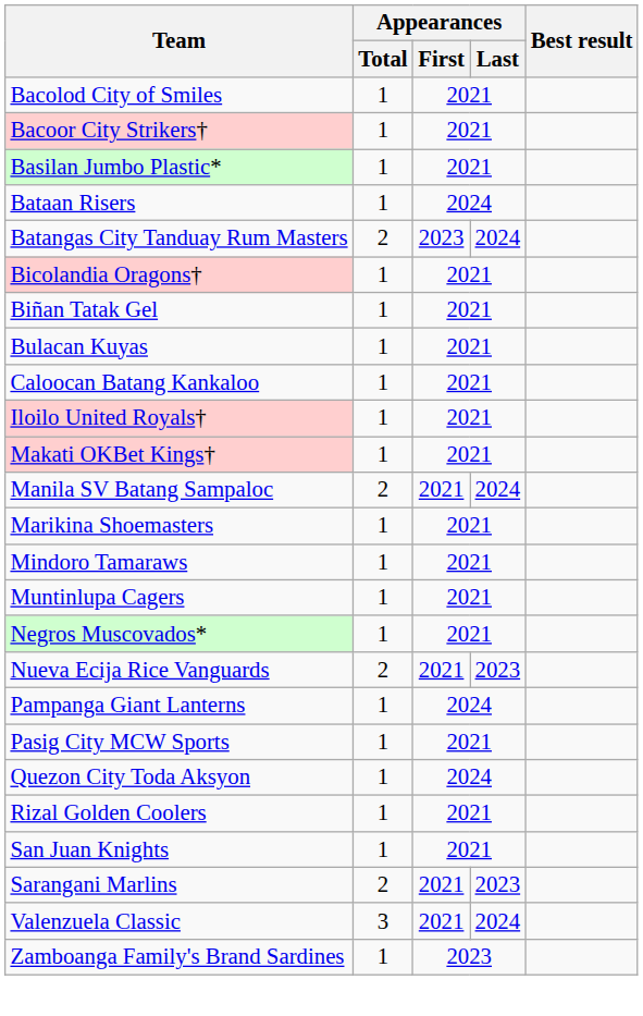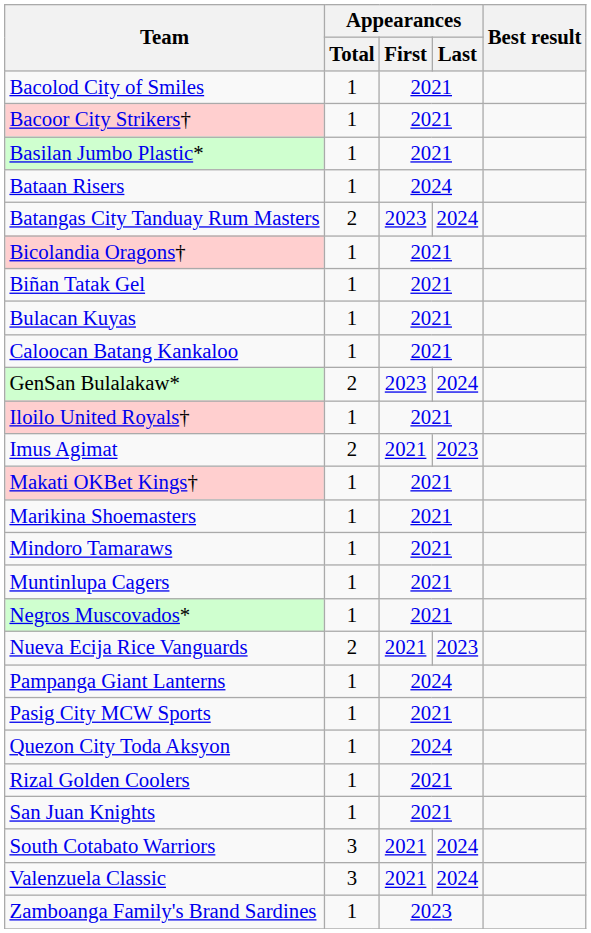+ row: GenSan Bulalakaw* | 2 | 2023 | 2024
+ row: Imus Agimat | 2 | 2021 | 2023
- row: Manila SV Batang Sampaloc | 2 | 2021 | 2024
- row: Sarangani Marlins | 2 | 2021 | 2023
+ row: South Cotabato Warriors | 3 | 2021 | 2024
